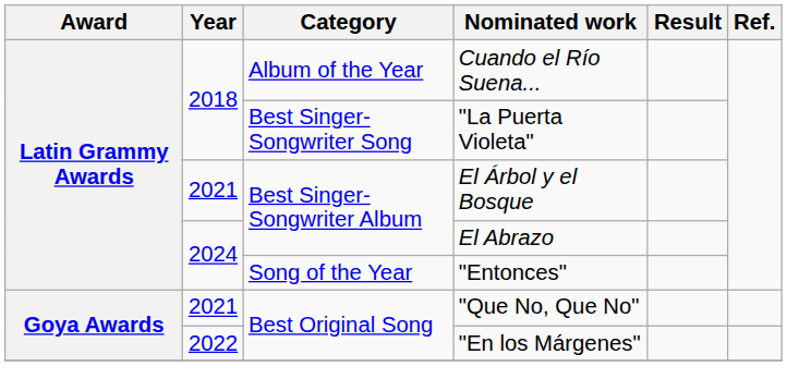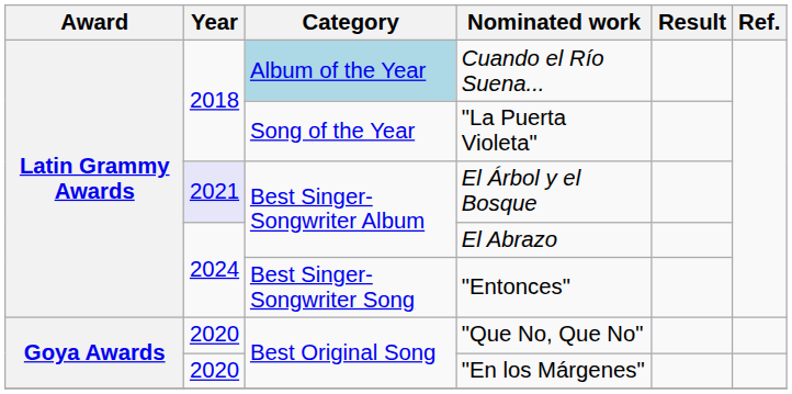Cuando el Río Suena... | Category: no background -> lightblue background
"La Puerta Violeta" | Category: Best Singer-Songwriter Song -> Song of the Year
El Árbol y el Bosque | Year: no background -> lavender background
"Entonces" | Category: Song of the Year -> Best Singer-Songwriter Song
"Que No, Que No" | Year: 2021 -> 2020
"En los Márgenes" | Year: 2022 -> 2020
